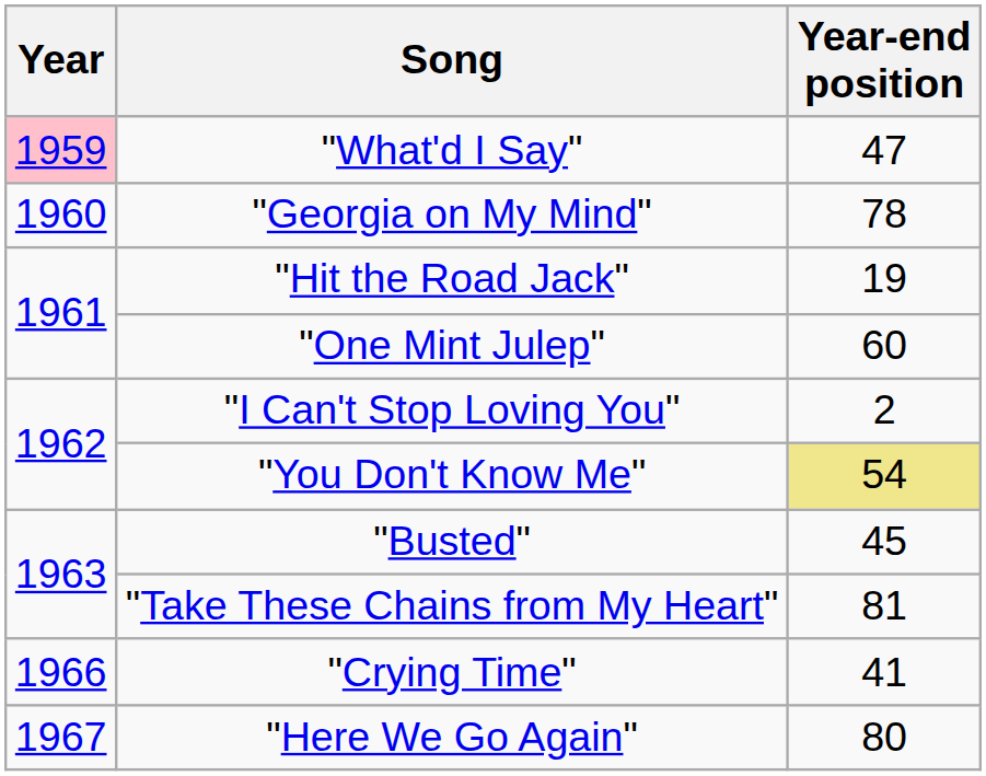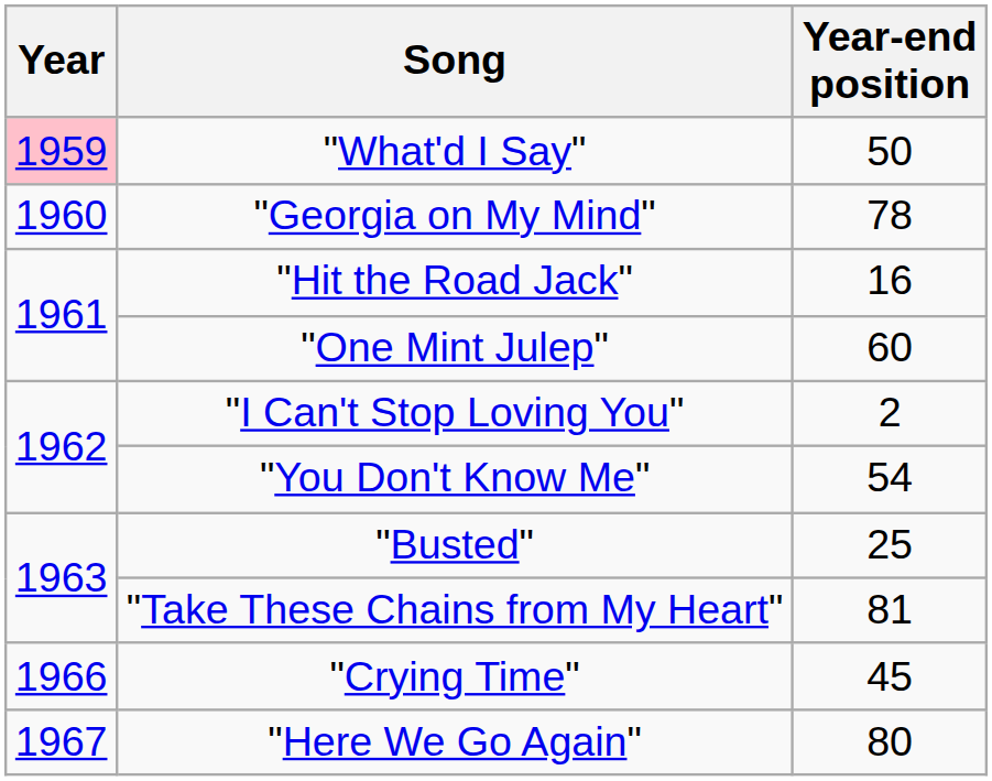"What'd I Say" | Year-end position: 47 -> 50
"Hit the Road Jack" | Year-end position: 19 -> 16
"You Don't Know Me" | Year-end position: khaki background -> no background
"Busted" | Year-end position: 45 -> 25
"Crying Time" | Year-end position: 41 -> 45
